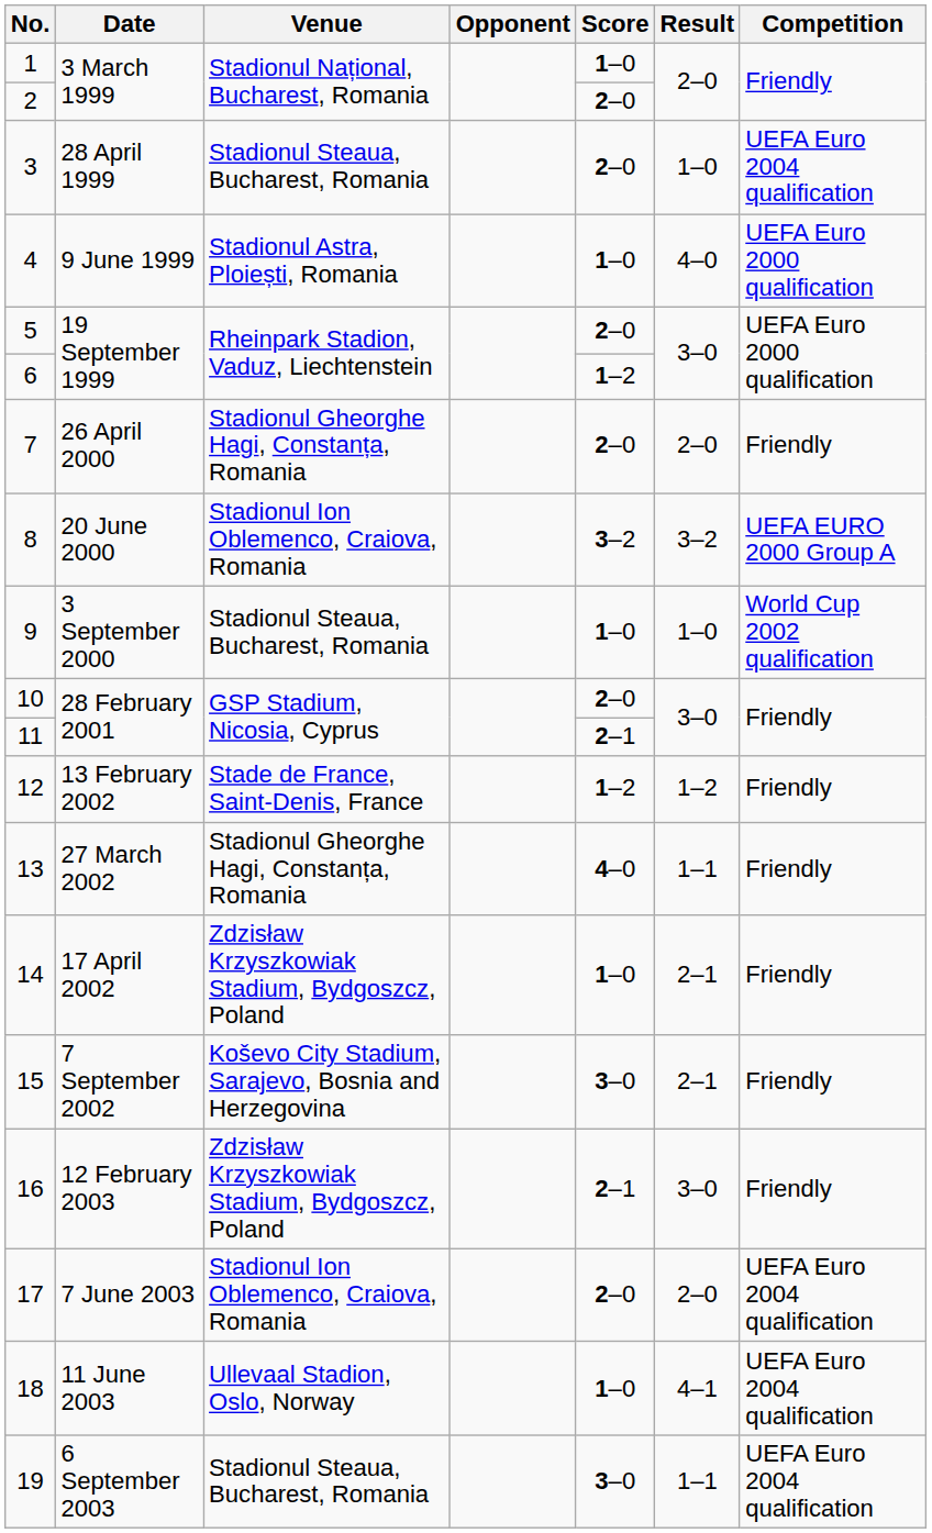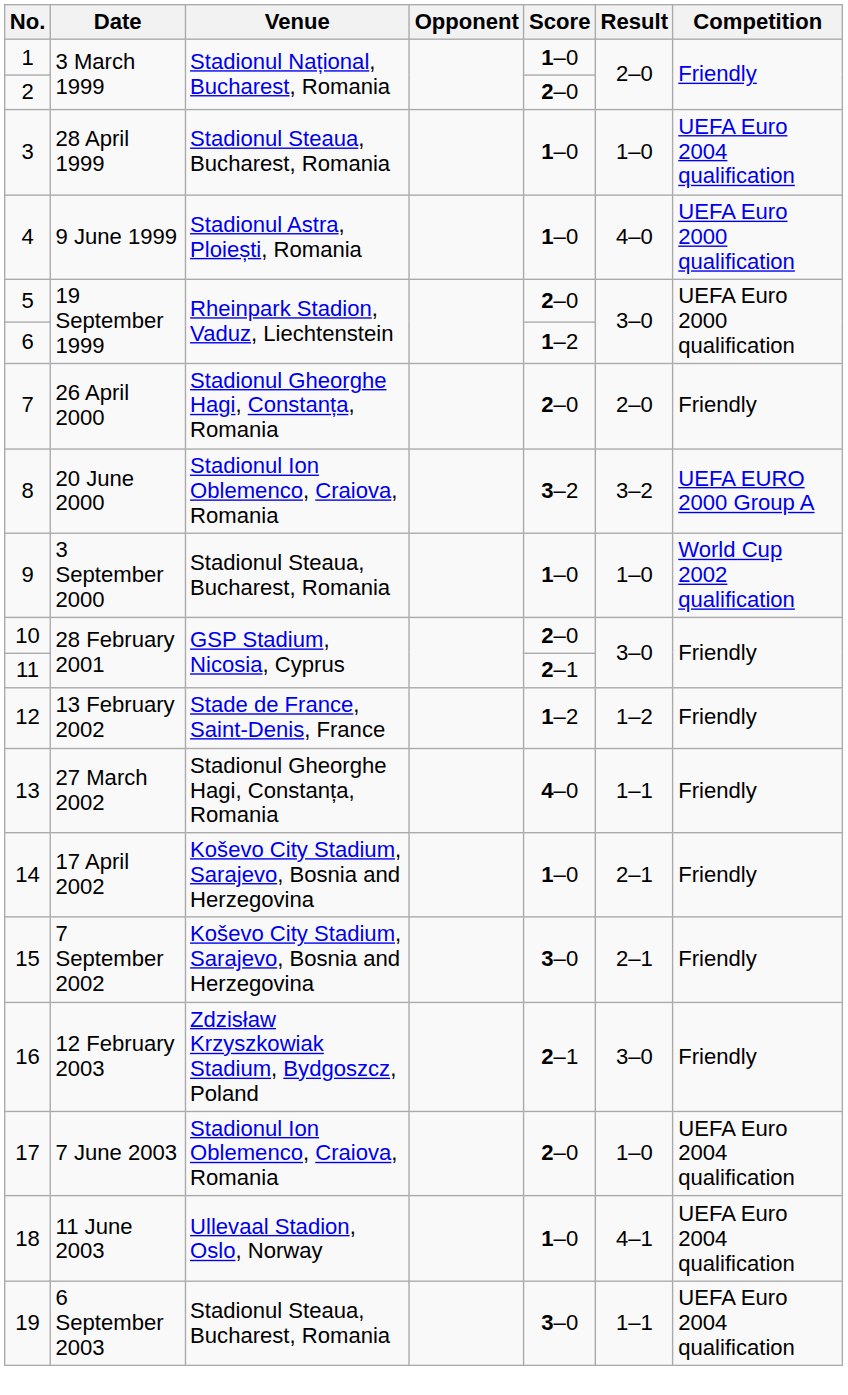3 | Score: 2–0 -> 1–0
14 | Venue: Zdzisław Krzyszkowiak Stadium, Bydgoszcz, Poland -> Koševo City Stadium, Sarajevo, Bosnia and Herzegovina
17 | Result: 2–0 -> 1–0
